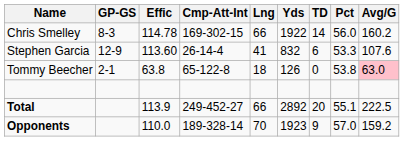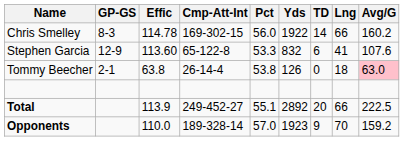columns swapped: Pct <-> Lng
Stephen Garcia | Cmp-Att-Int: 26-14-4 -> 65-122-8
Tommy Beecher | Cmp-Att-Int: 65-122-8 -> 26-14-4
